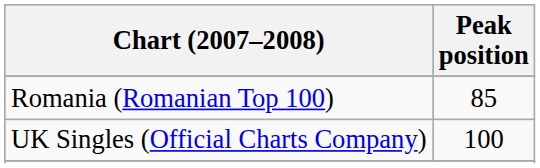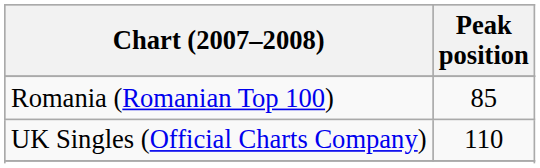UK Singles (Official Charts Company) | Peak position: 100 -> 110
